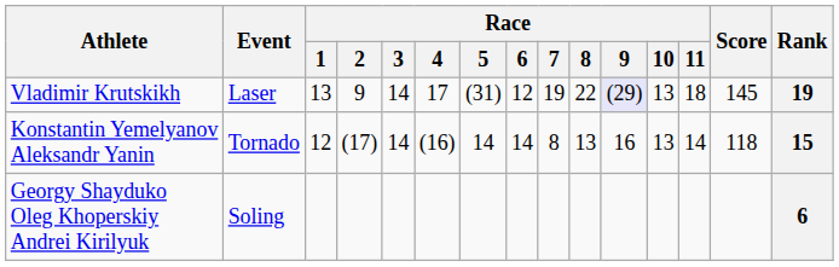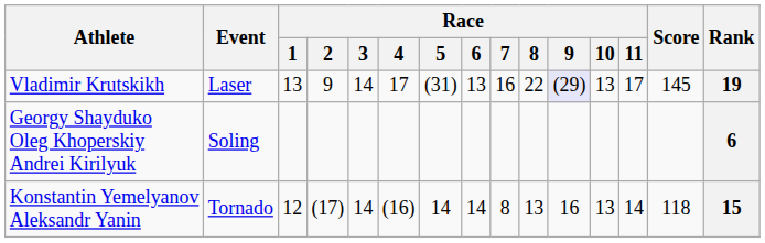Vladimir Krutskikh | Race / 6: 12 -> 13
Vladimir Krutskikh | Race / 7: 19 -> 16
Vladimir Krutskikh | Race / 11: 18 -> 17
rows swapped: Konstantin Yemelyanov Aleksandr Yanin <-> Georgy Shayduko Oleg Khoperskiy Andrei Kirilyuk
